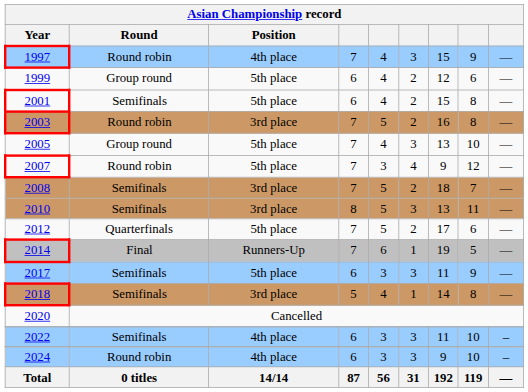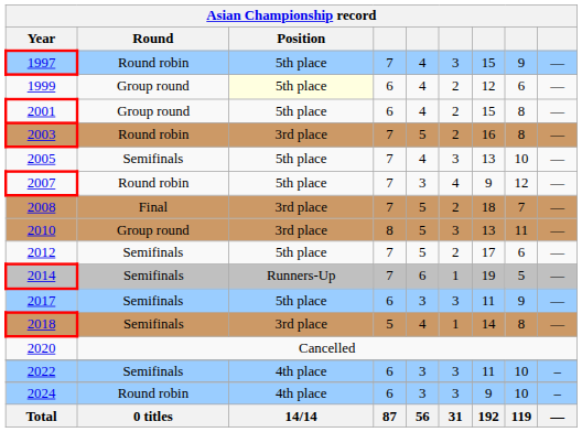1997 | Position: 4th place -> 5th place
1999 | Position: no background -> lightyellow background
2001 | Round: Semifinals -> Group round
2005 | Round: Group round -> Semifinals
2008 | Round: Semifinals -> Final
2010 | Round: Semifinals -> Group round
2012 | Round: Quarterfinals -> Semifinals
2014 | Round: Final -> Semifinals
